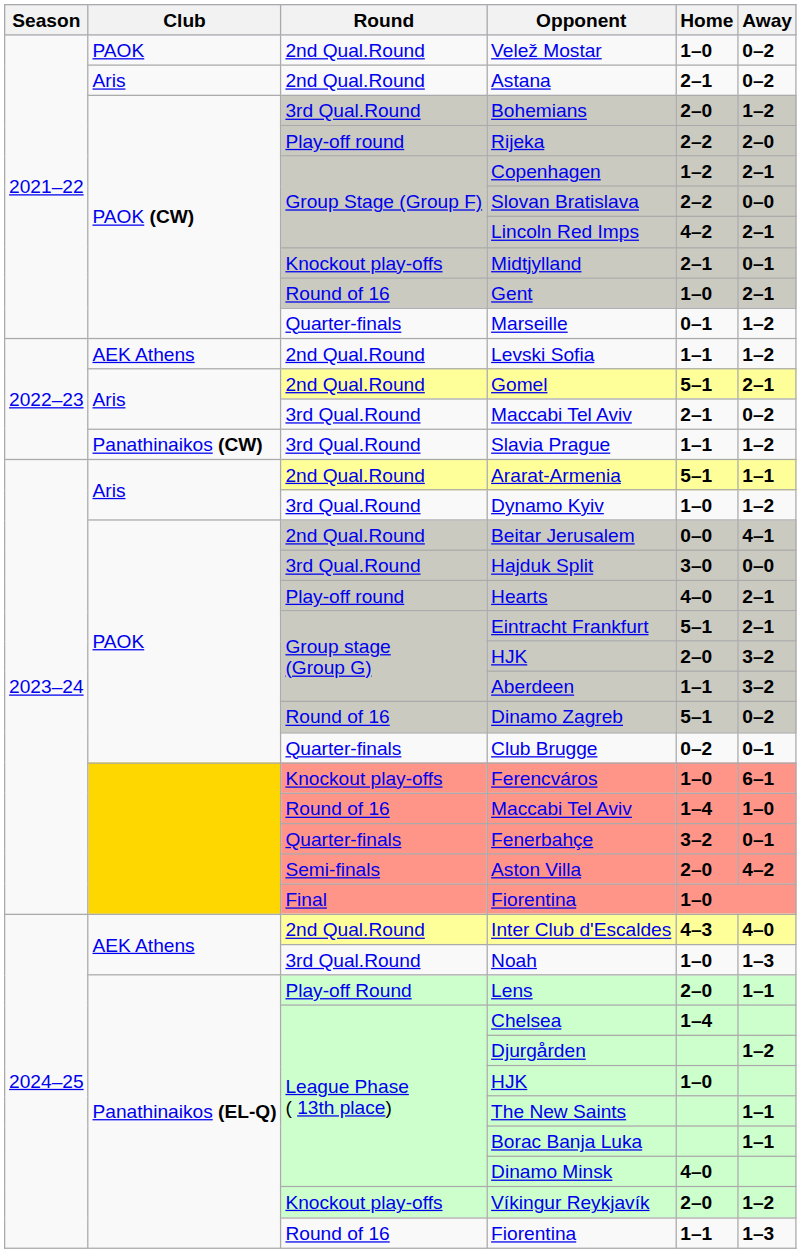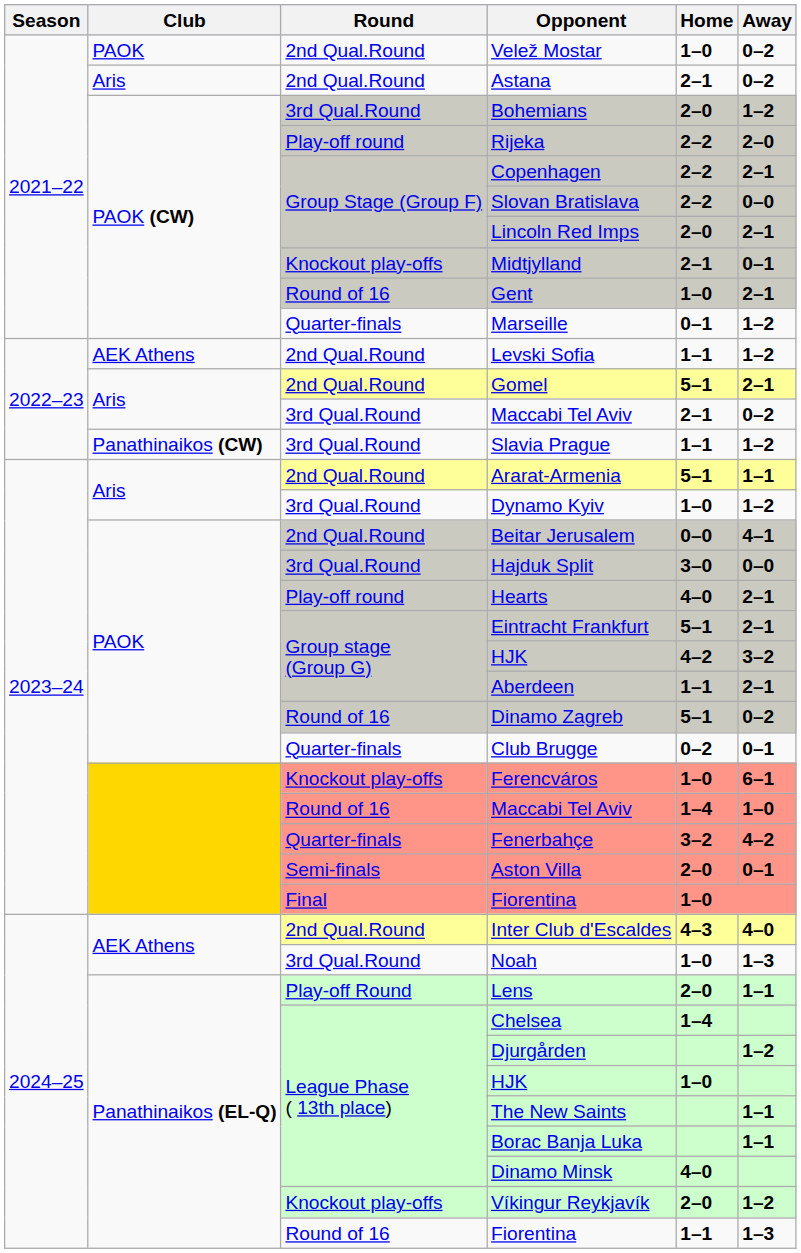Copenhagen | Home: 1–2 -> 2–2
Lincoln Red Imps | Home: 4–2 -> 2–0
Group stage (Group G) / HJK | Home: 2–0 -> 4–2
Aberdeen | Away: 3–2 -> 2–1
Fenerbahçe | Away: 0–1 -> 4–2
Aston Villa | Away: 4–2 -> 0–1
